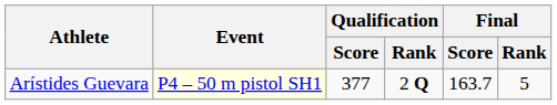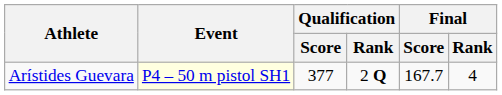Arístides Guevara | Final / Score: 163.7 -> 167.7
Arístides Guevara | Final / Rank: 5 -> 4
